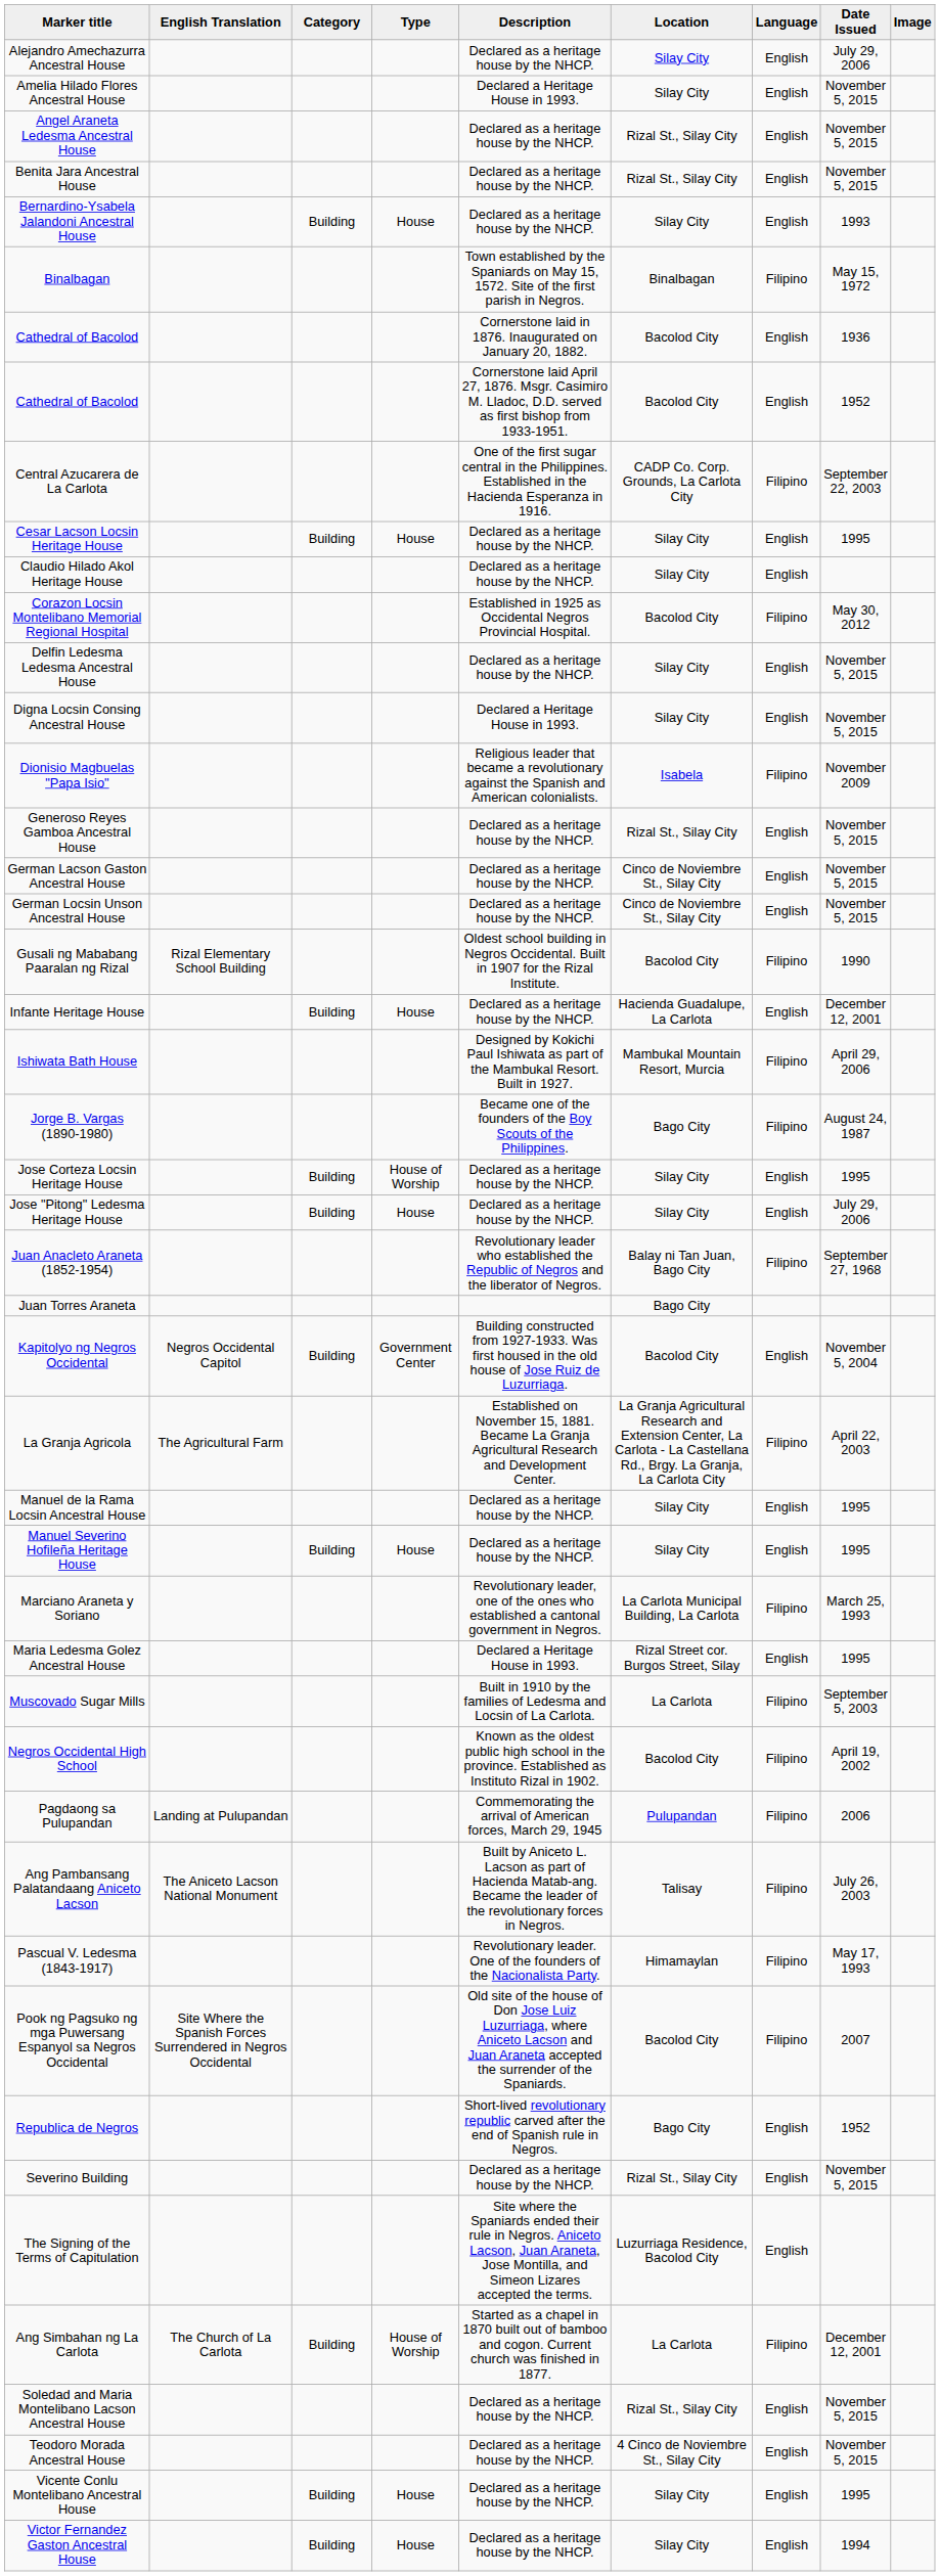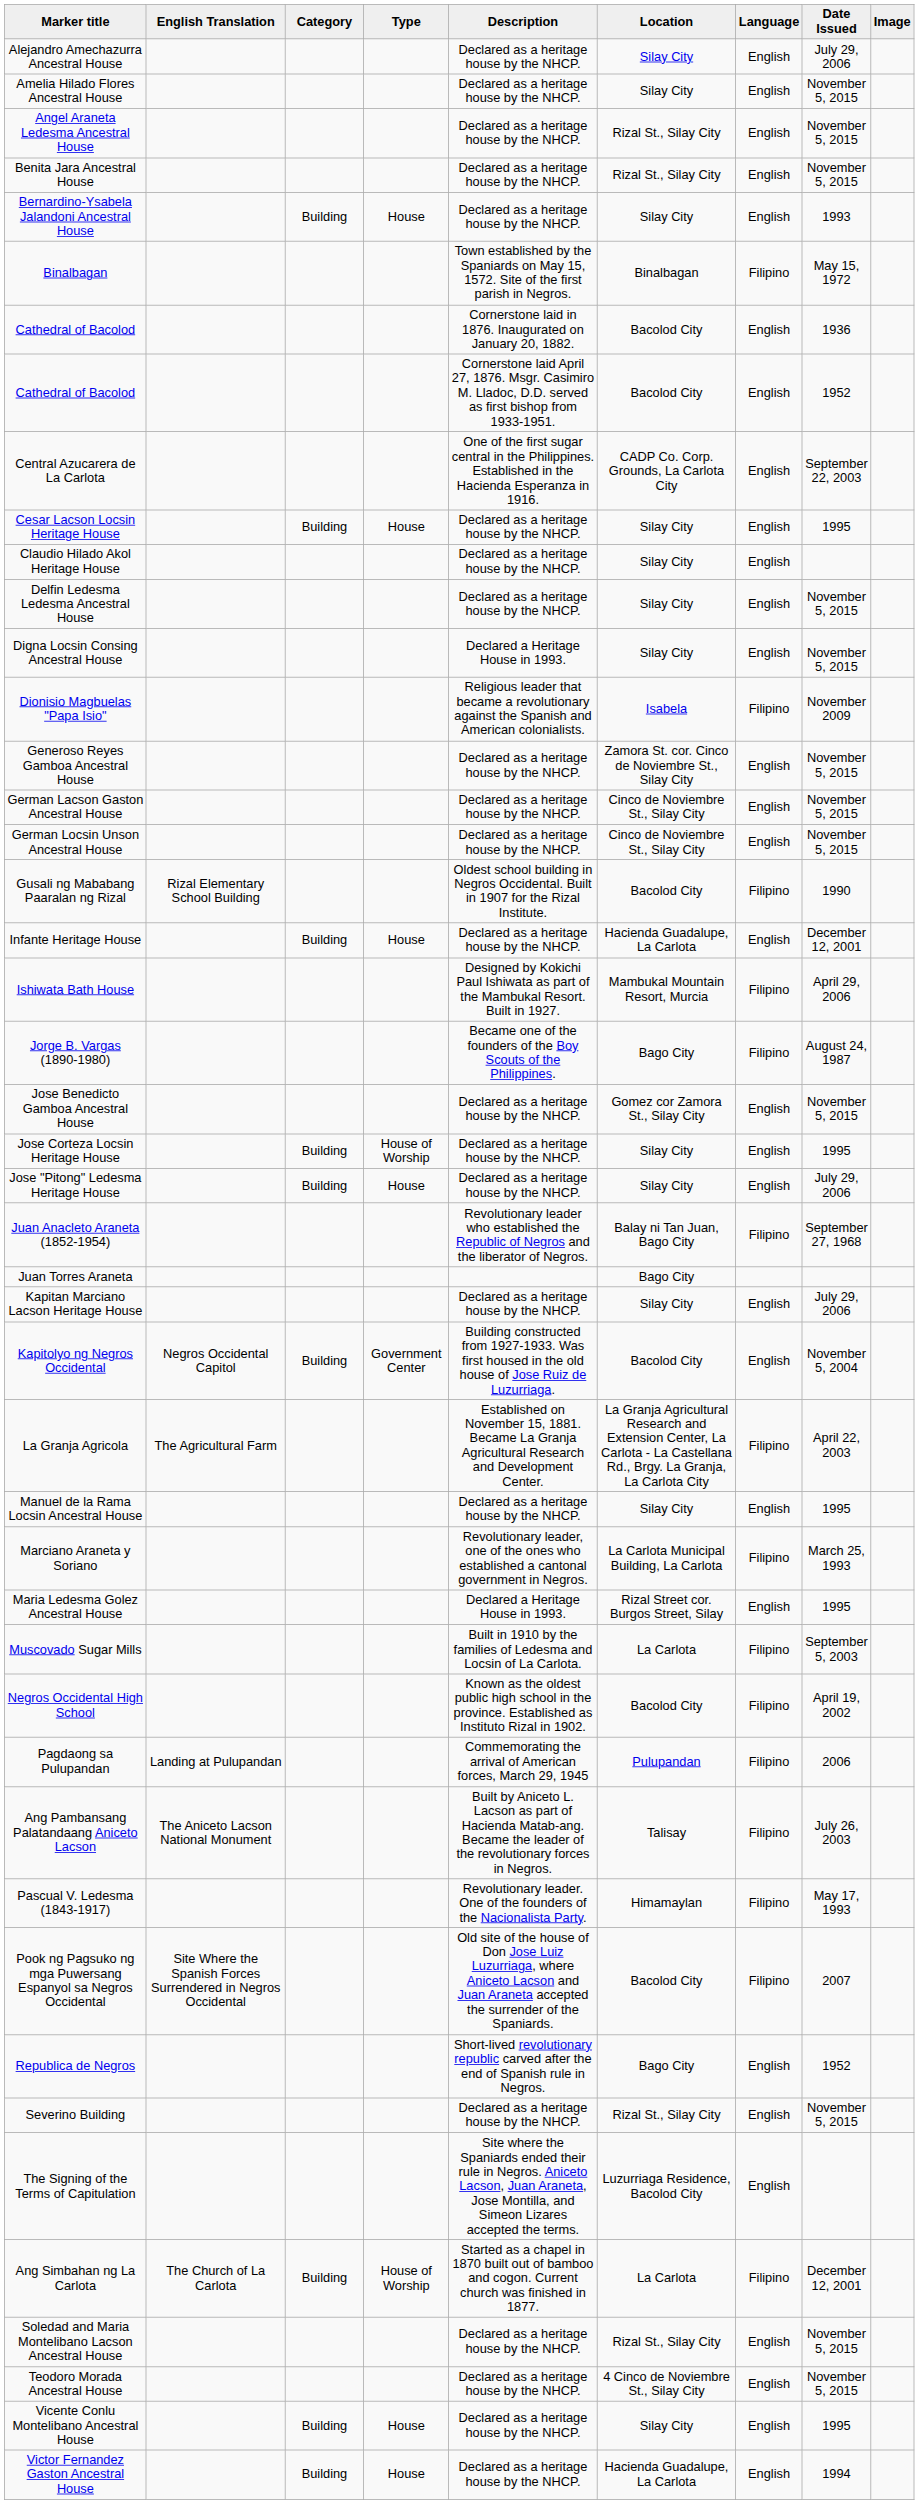Amelia Hilado Flores Ancestral House | Description: Declared a Heritage House in 1993. -> Declared as a heritage house by the NHCP.
Central Azucarera de La Carlota | Language: Filipino -> English
- row: Corazon Locsin Montelibano Memorial Regional Hospital | Established in 1925 as Occidental Negros Provincial Hospital. | Bacolod City | Filipino | May 30, 2012
Generoso Reyes Gamboa Ancestral House | Location: Rizal St., Silay City -> Zamora St. cor. Cinco de Noviembre St., Silay City
+ row: Jose Benedicto Gamboa Ancestral House | Declared as a heritage house by the NHCP. | Gomez cor Zamora St., Silay City | English | November 5, 2015
+ row: Kapitan Marciano Lacson Heritage House | Declared as a heritage house by the NHCP. | Silay City | English | July 29, 2006
- row: Manuel Severino Hofileña Heritage House | Building | House | Declared as a heritage house by the NHCP. | Silay City | English | 1995
Victor Fernandez Gaston Ancestral House | Location: Silay City -> Hacienda Guadalupe, La Carlota
